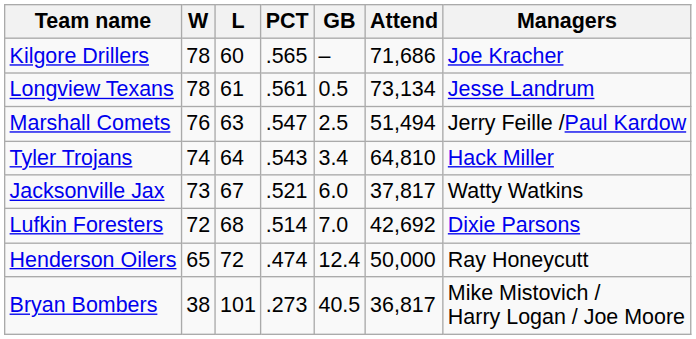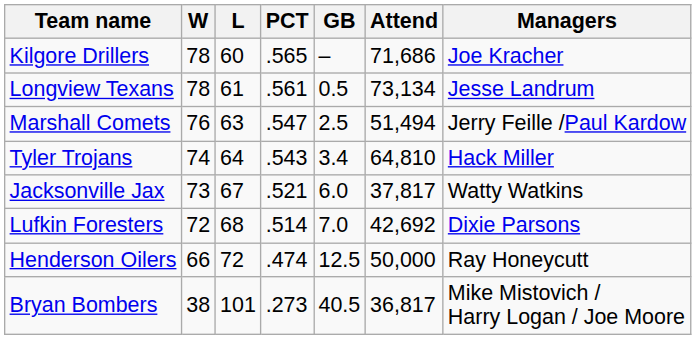Henderson Oilers | W: 65 -> 66
Henderson Oilers | GB: 12.4 -> 12.5
